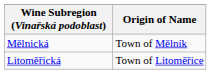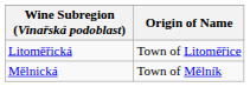rows swapped: Mělnická <-> Litoměřická
